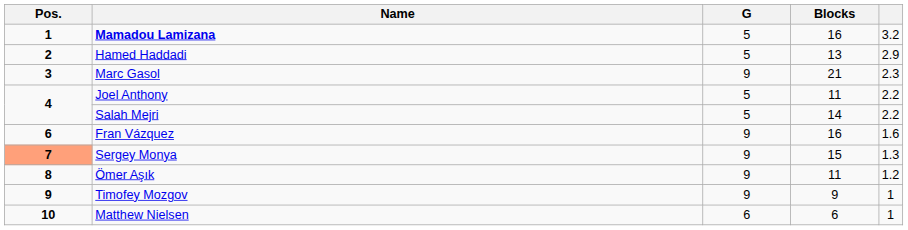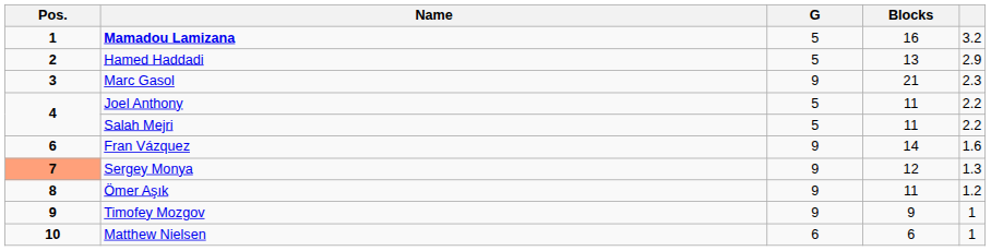Salah Mejri | Blocks: 14 -> 11
Fran Vázquez | Blocks: 16 -> 14
Sergey Monya | Blocks: 15 -> 12
